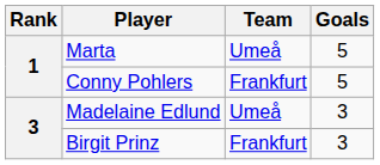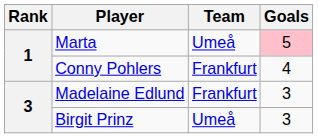Marta | Goals: no background -> pink background
Conny Pohlers | Goals: 5 -> 4
Madelaine Edlund | Team: Umeå -> Frankfurt
Birgit Prinz | Team: Frankfurt -> Umeå
